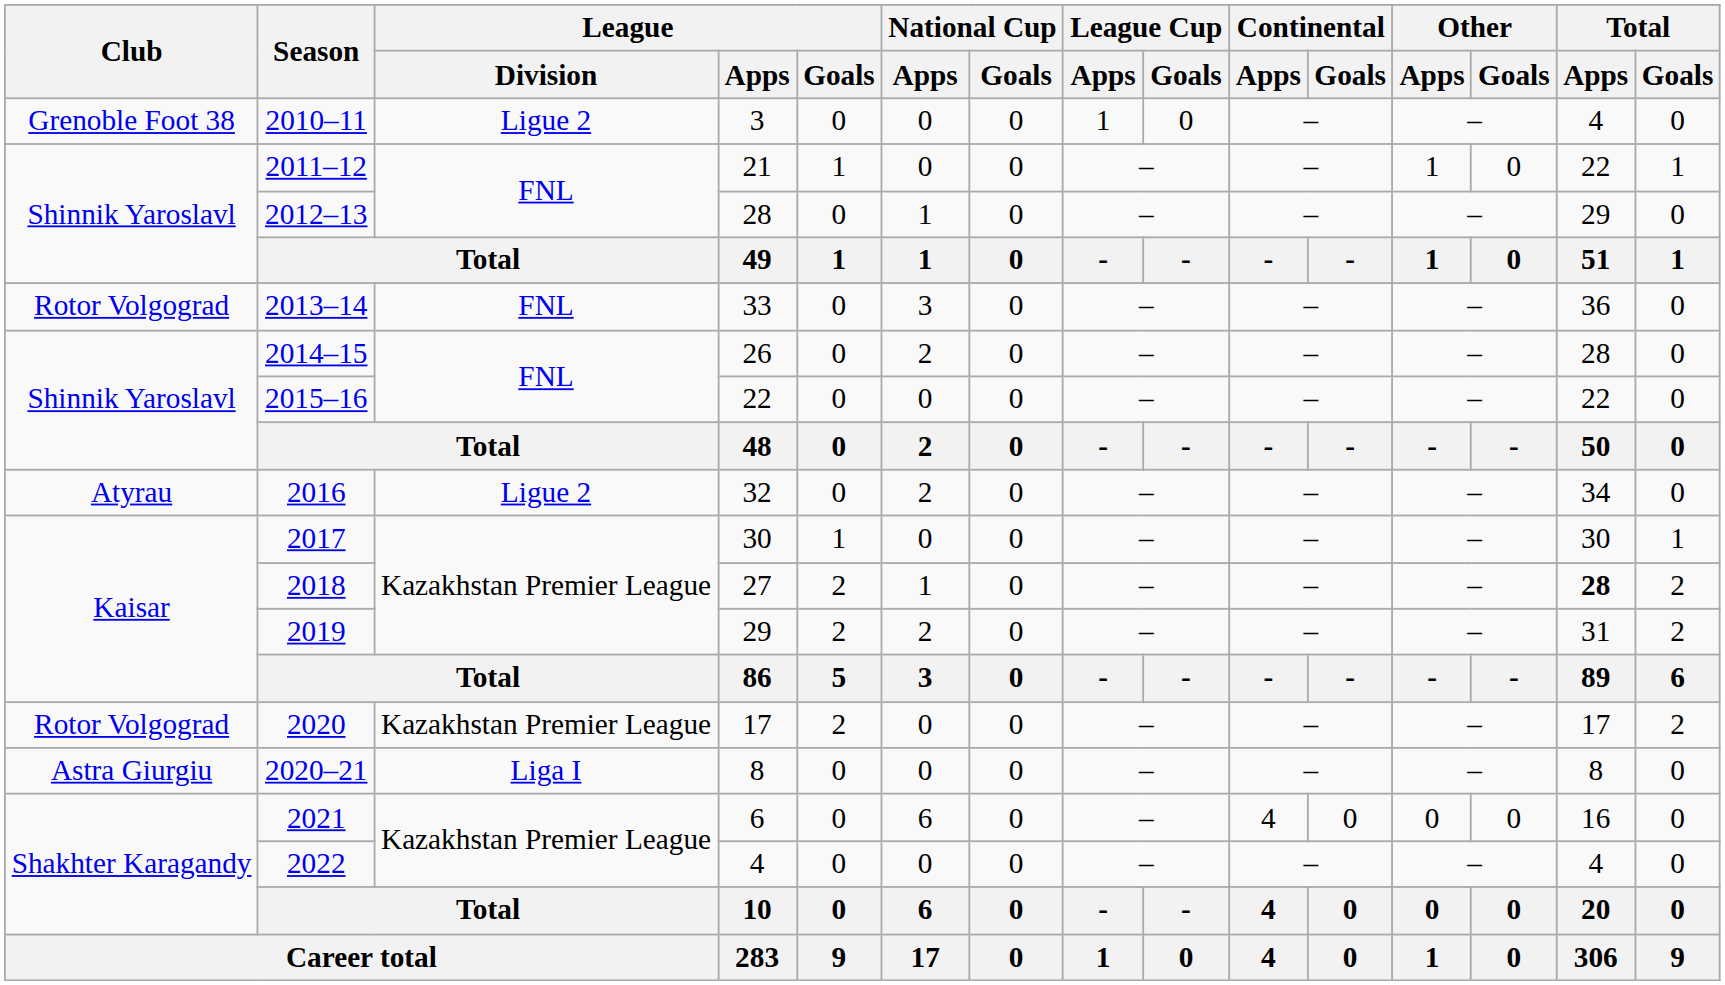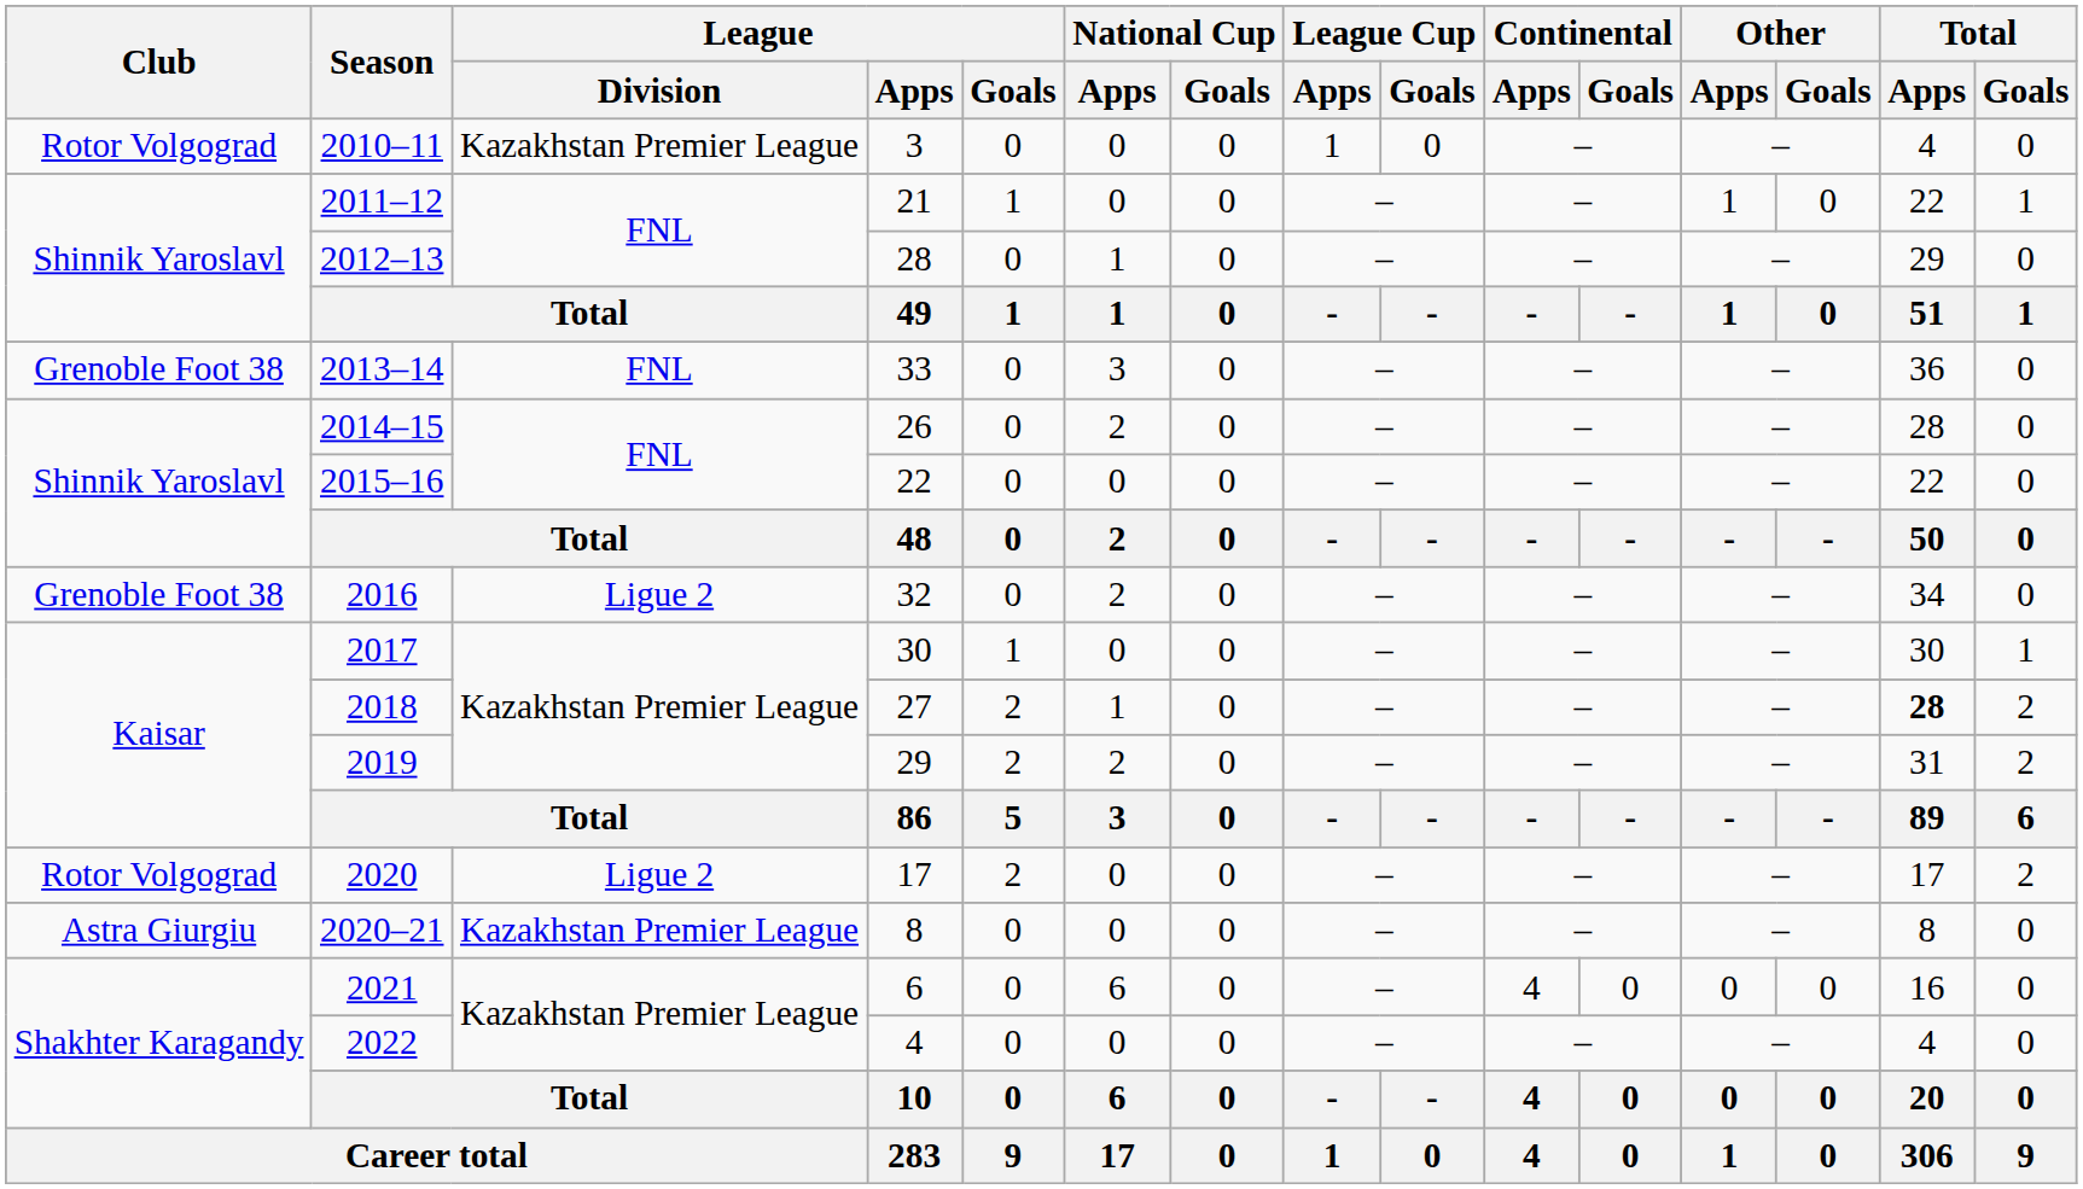2010–11 | Club: Grenoble Foot 38 -> Rotor Volgograd
2010–11 | League / Division: Ligue 2 -> Kazakhstan Premier League
2013–14 | Club: Rotor Volgograd -> Grenoble Foot 38
2016 | Club: Atyrau -> Grenoble Foot 38
2020 | League / Division: Kazakhstan Premier League -> Ligue 2
2020–21 | League / Division: Liga I -> Kazakhstan Premier League
